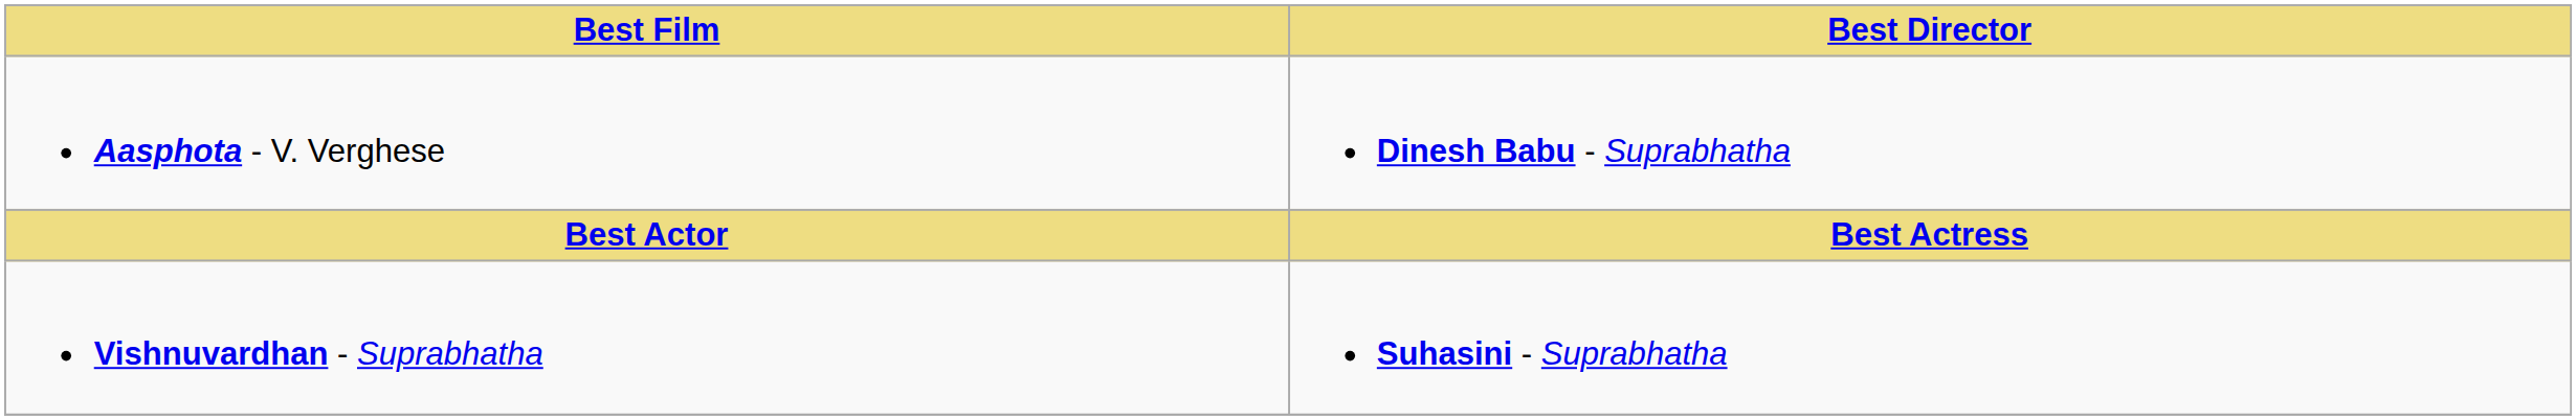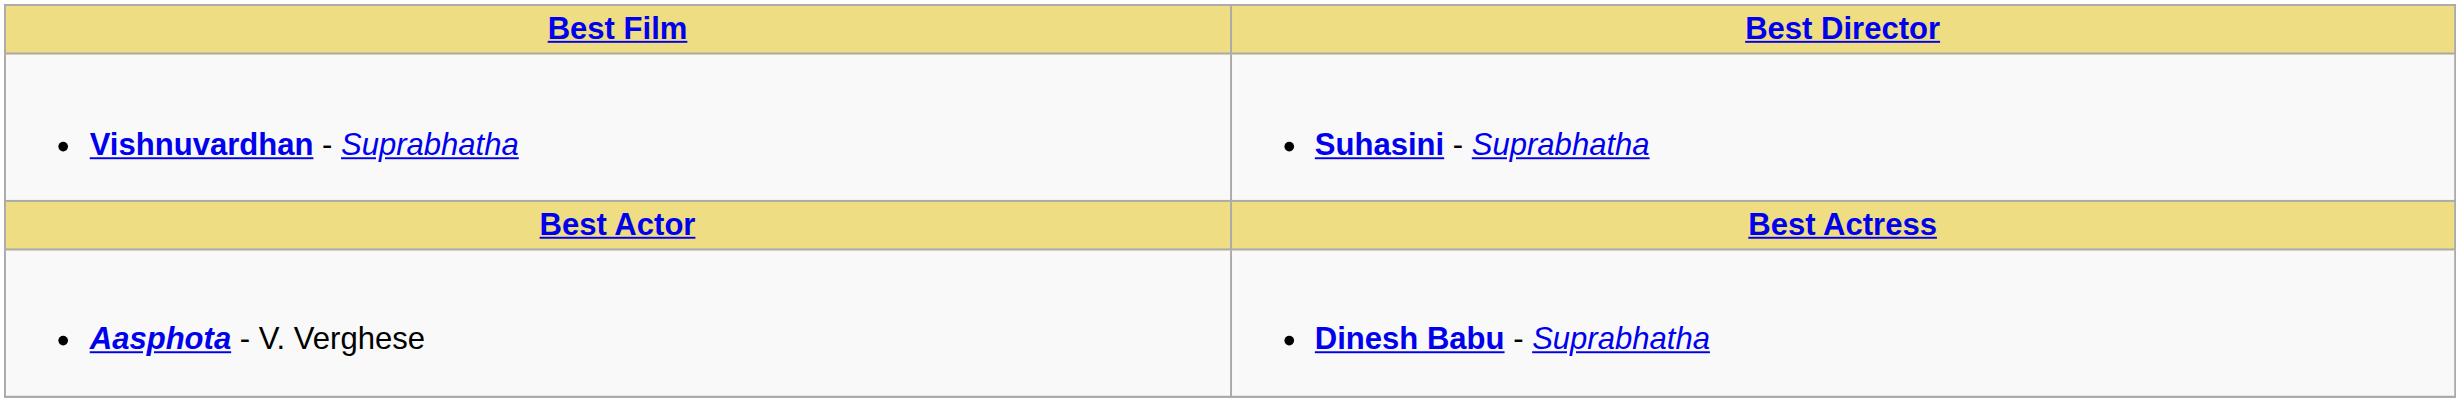rows swapped: Aasphota - V. Verghese <-> Vishnuvardhan - Suprabhatha
